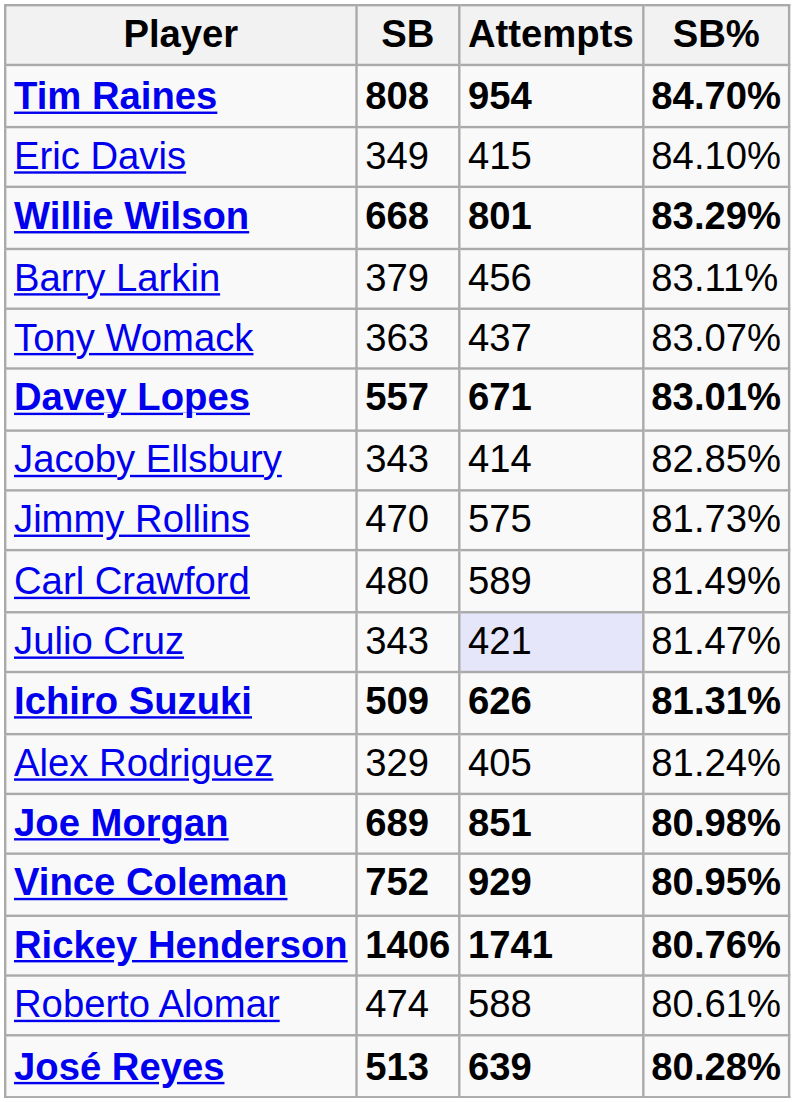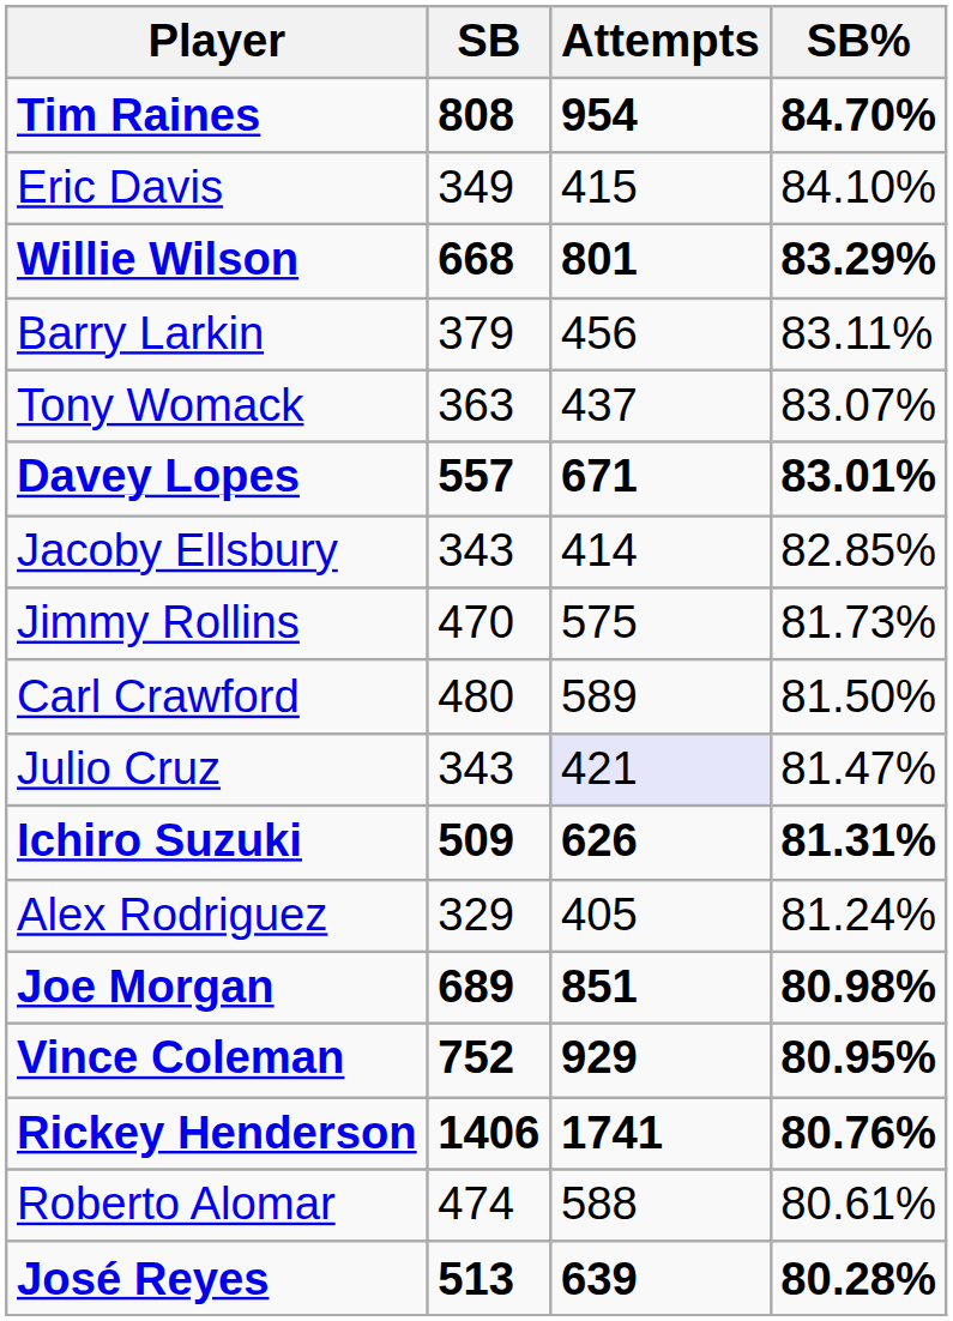Carl Crawford | SB%: 81.49% -> 81.50%
